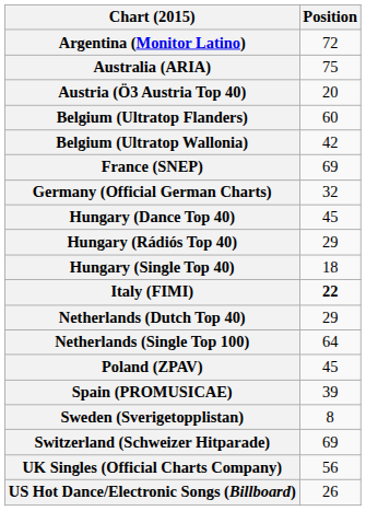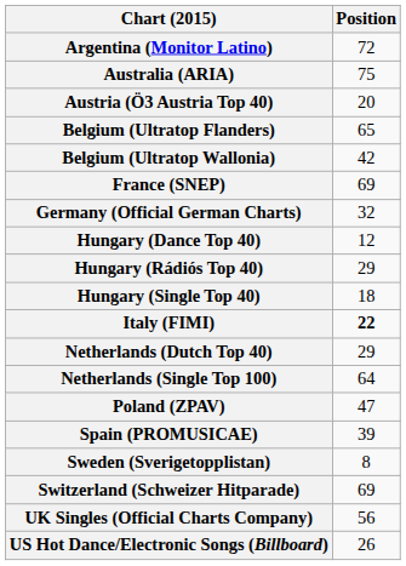Belgium (Ultratop Flanders) | Position: 60 -> 65
Hungary (Dance Top 40) | Position: 45 -> 12
Poland (ZPAV) | Position: 45 -> 47
